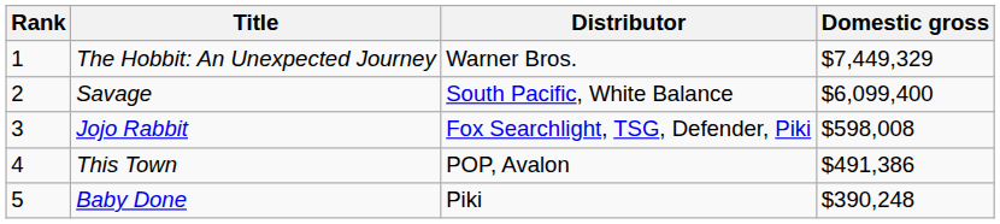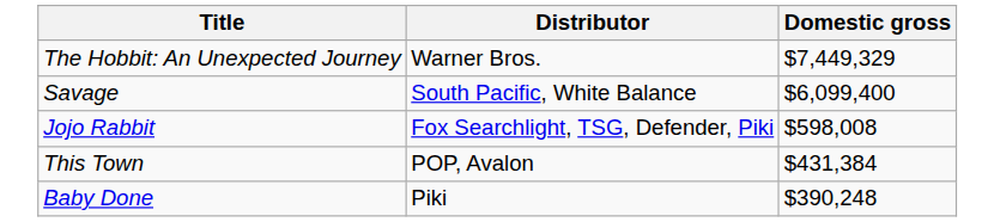- column: Rank | 1 | 2 | 3 | 4 | 5
This Town | Domestic gross: $491,386 -> $431,384
